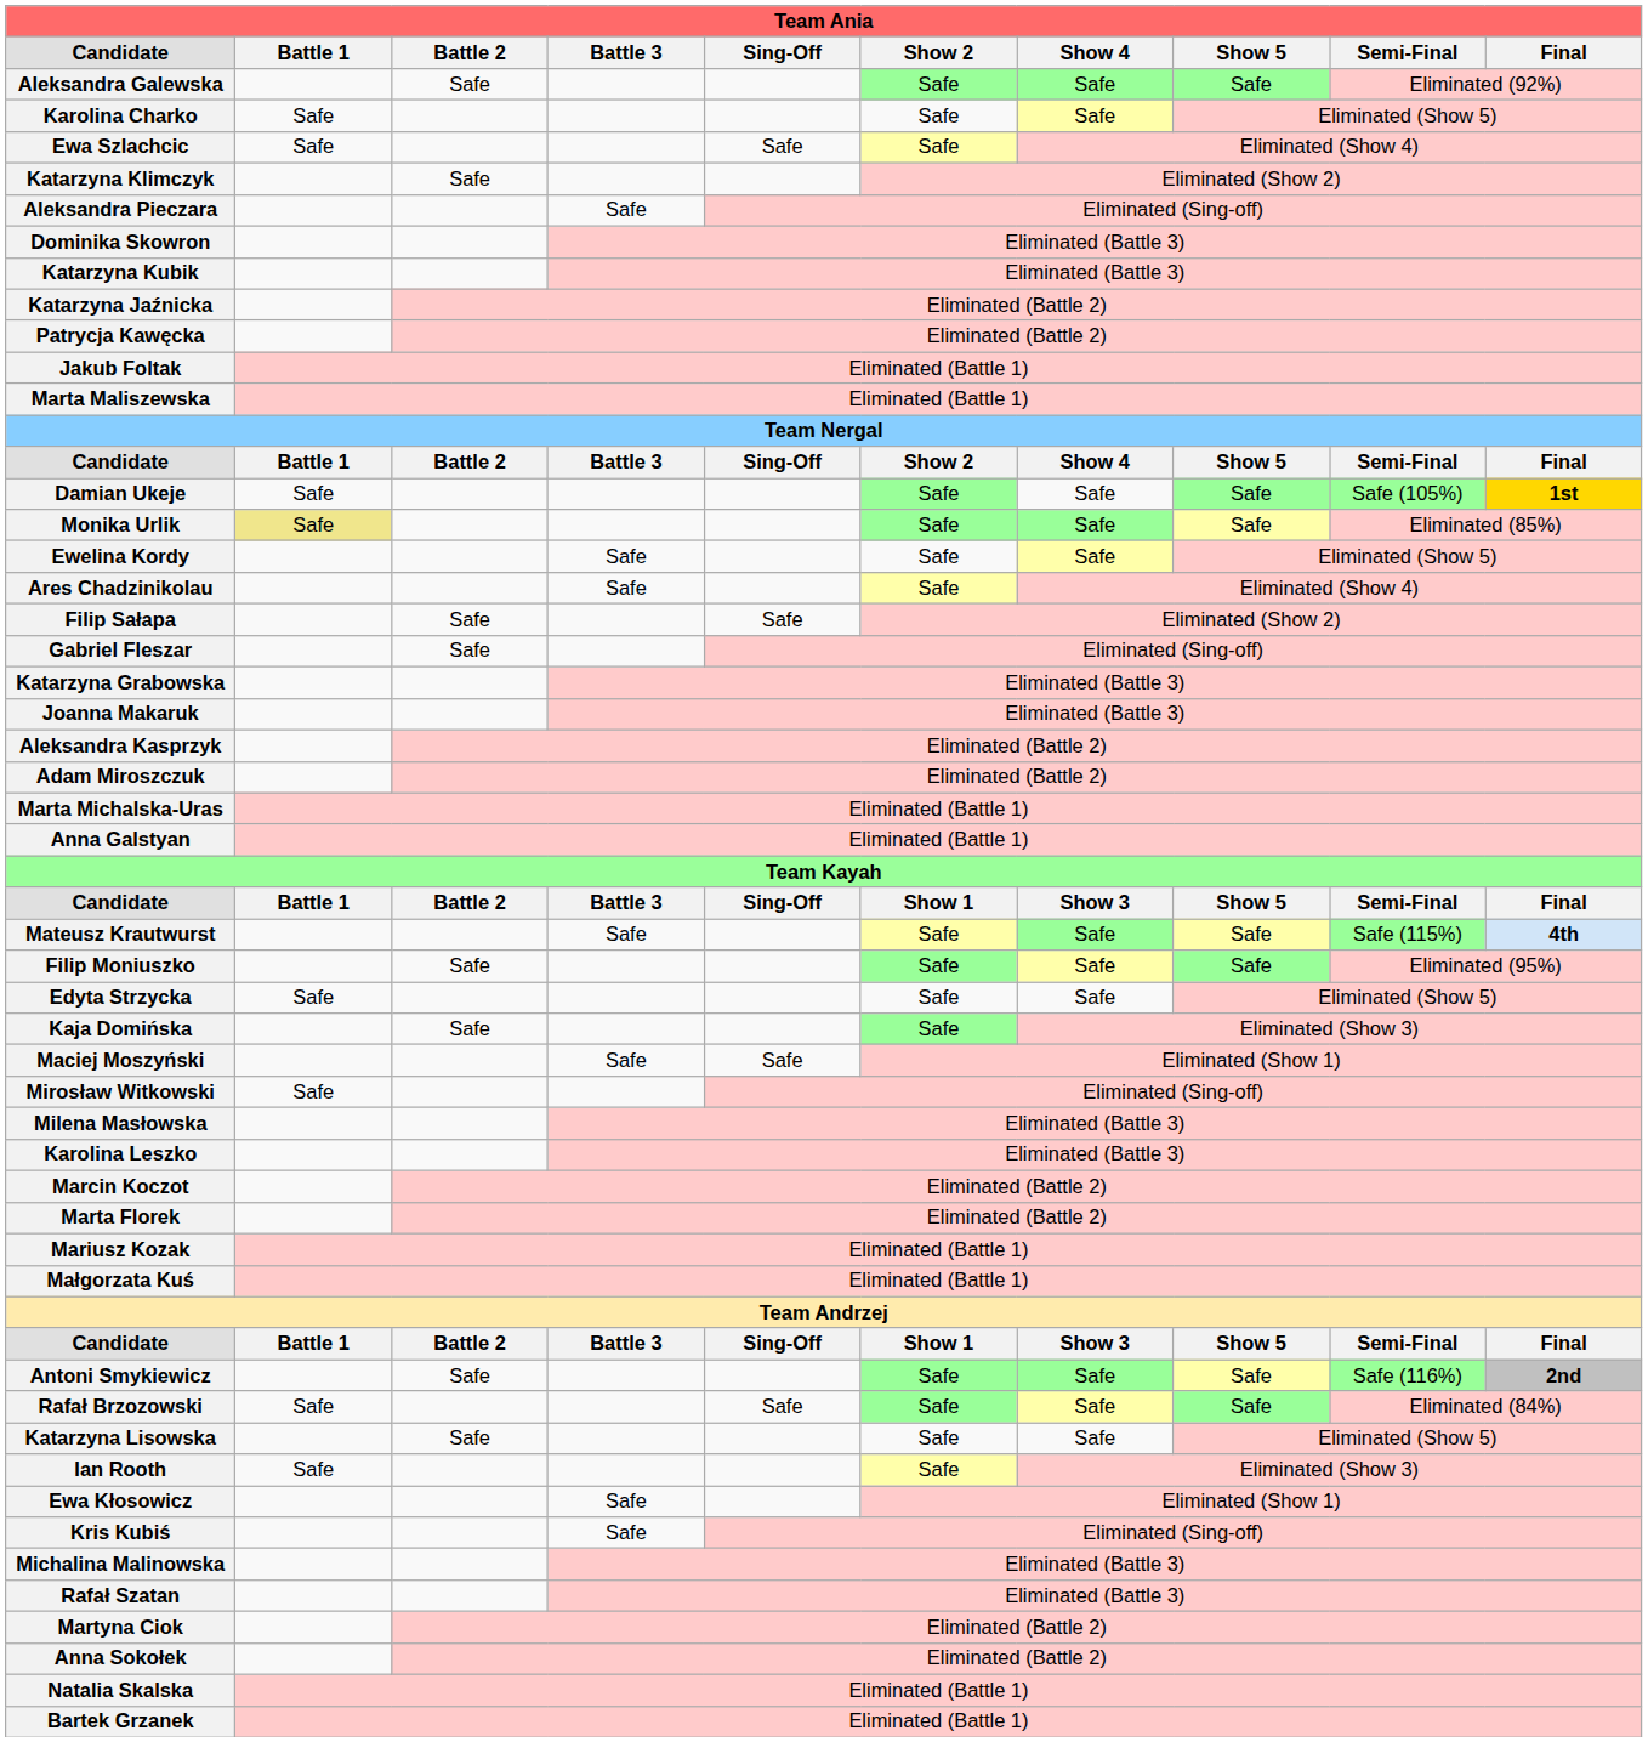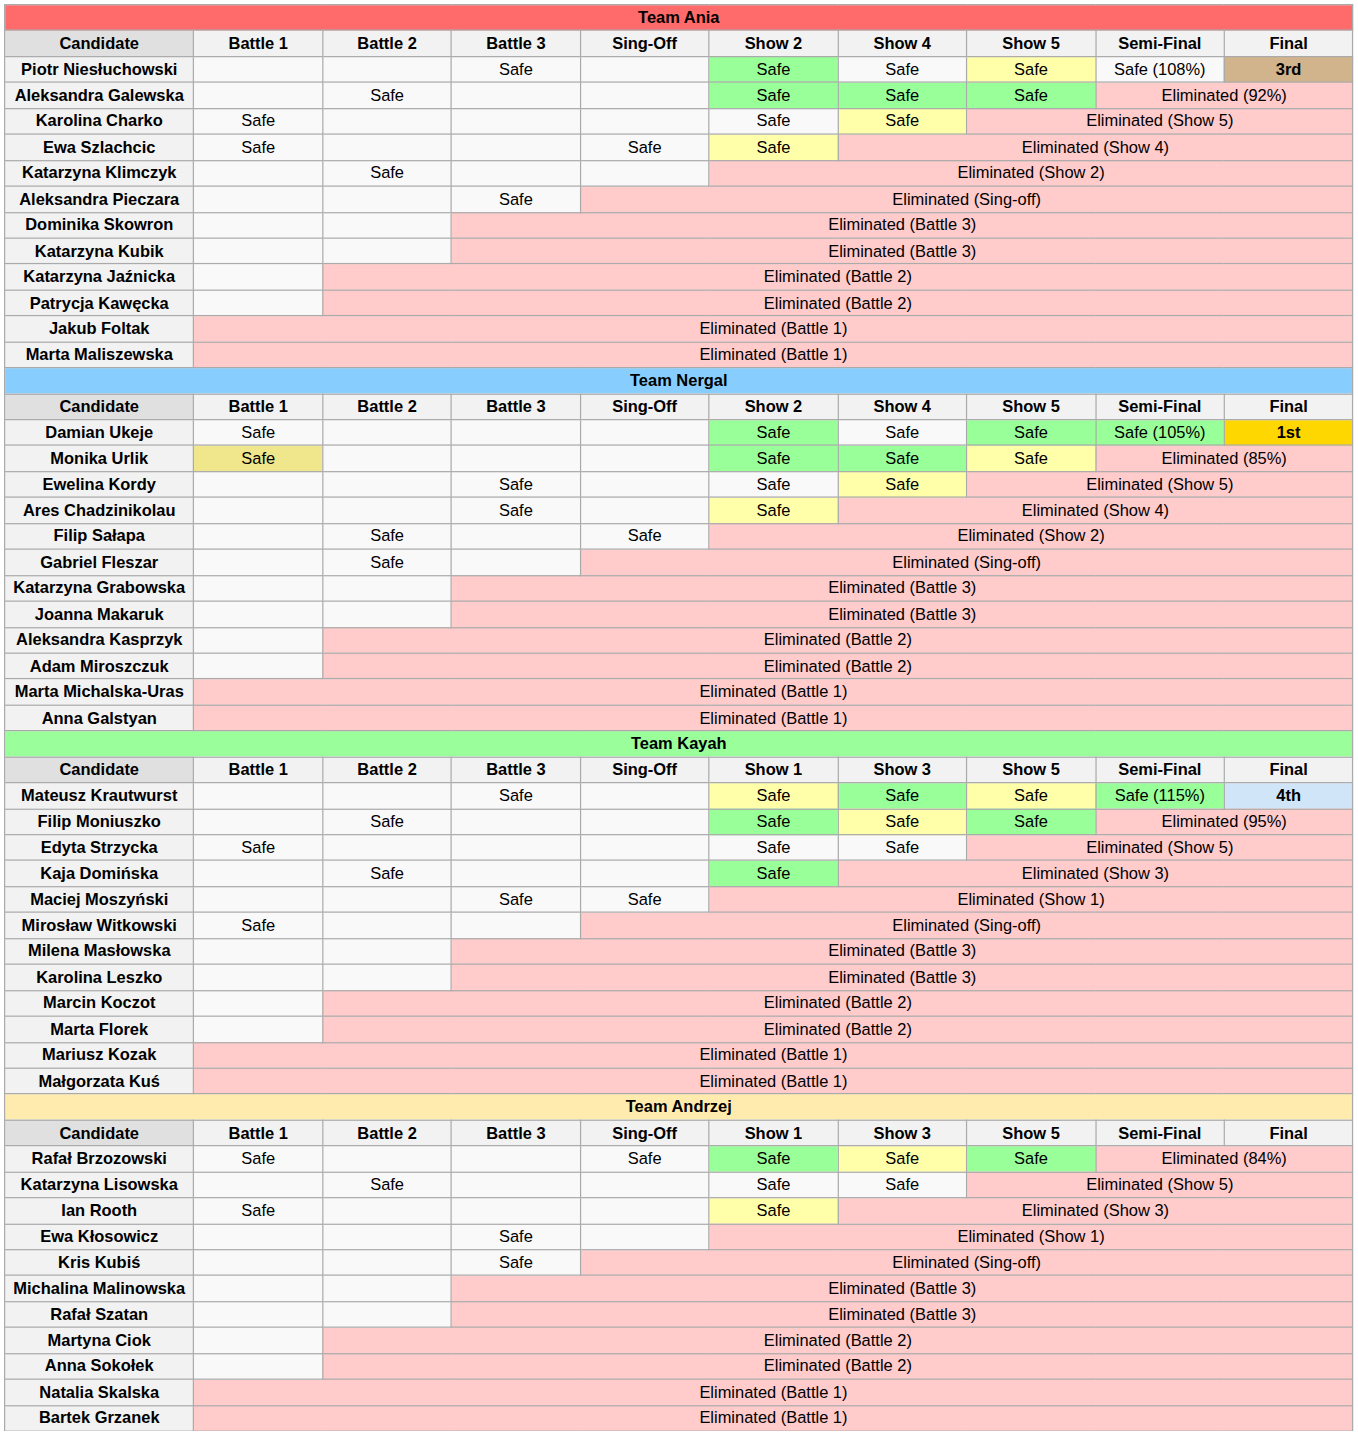+ row: Piotr Niesłuchowski | Safe | Safe | Safe | Safe | Safe (108%) | 3rd
- row: Antoni Smykiewicz | Safe | Safe | Safe | Safe | Safe (116%) | 2nd
